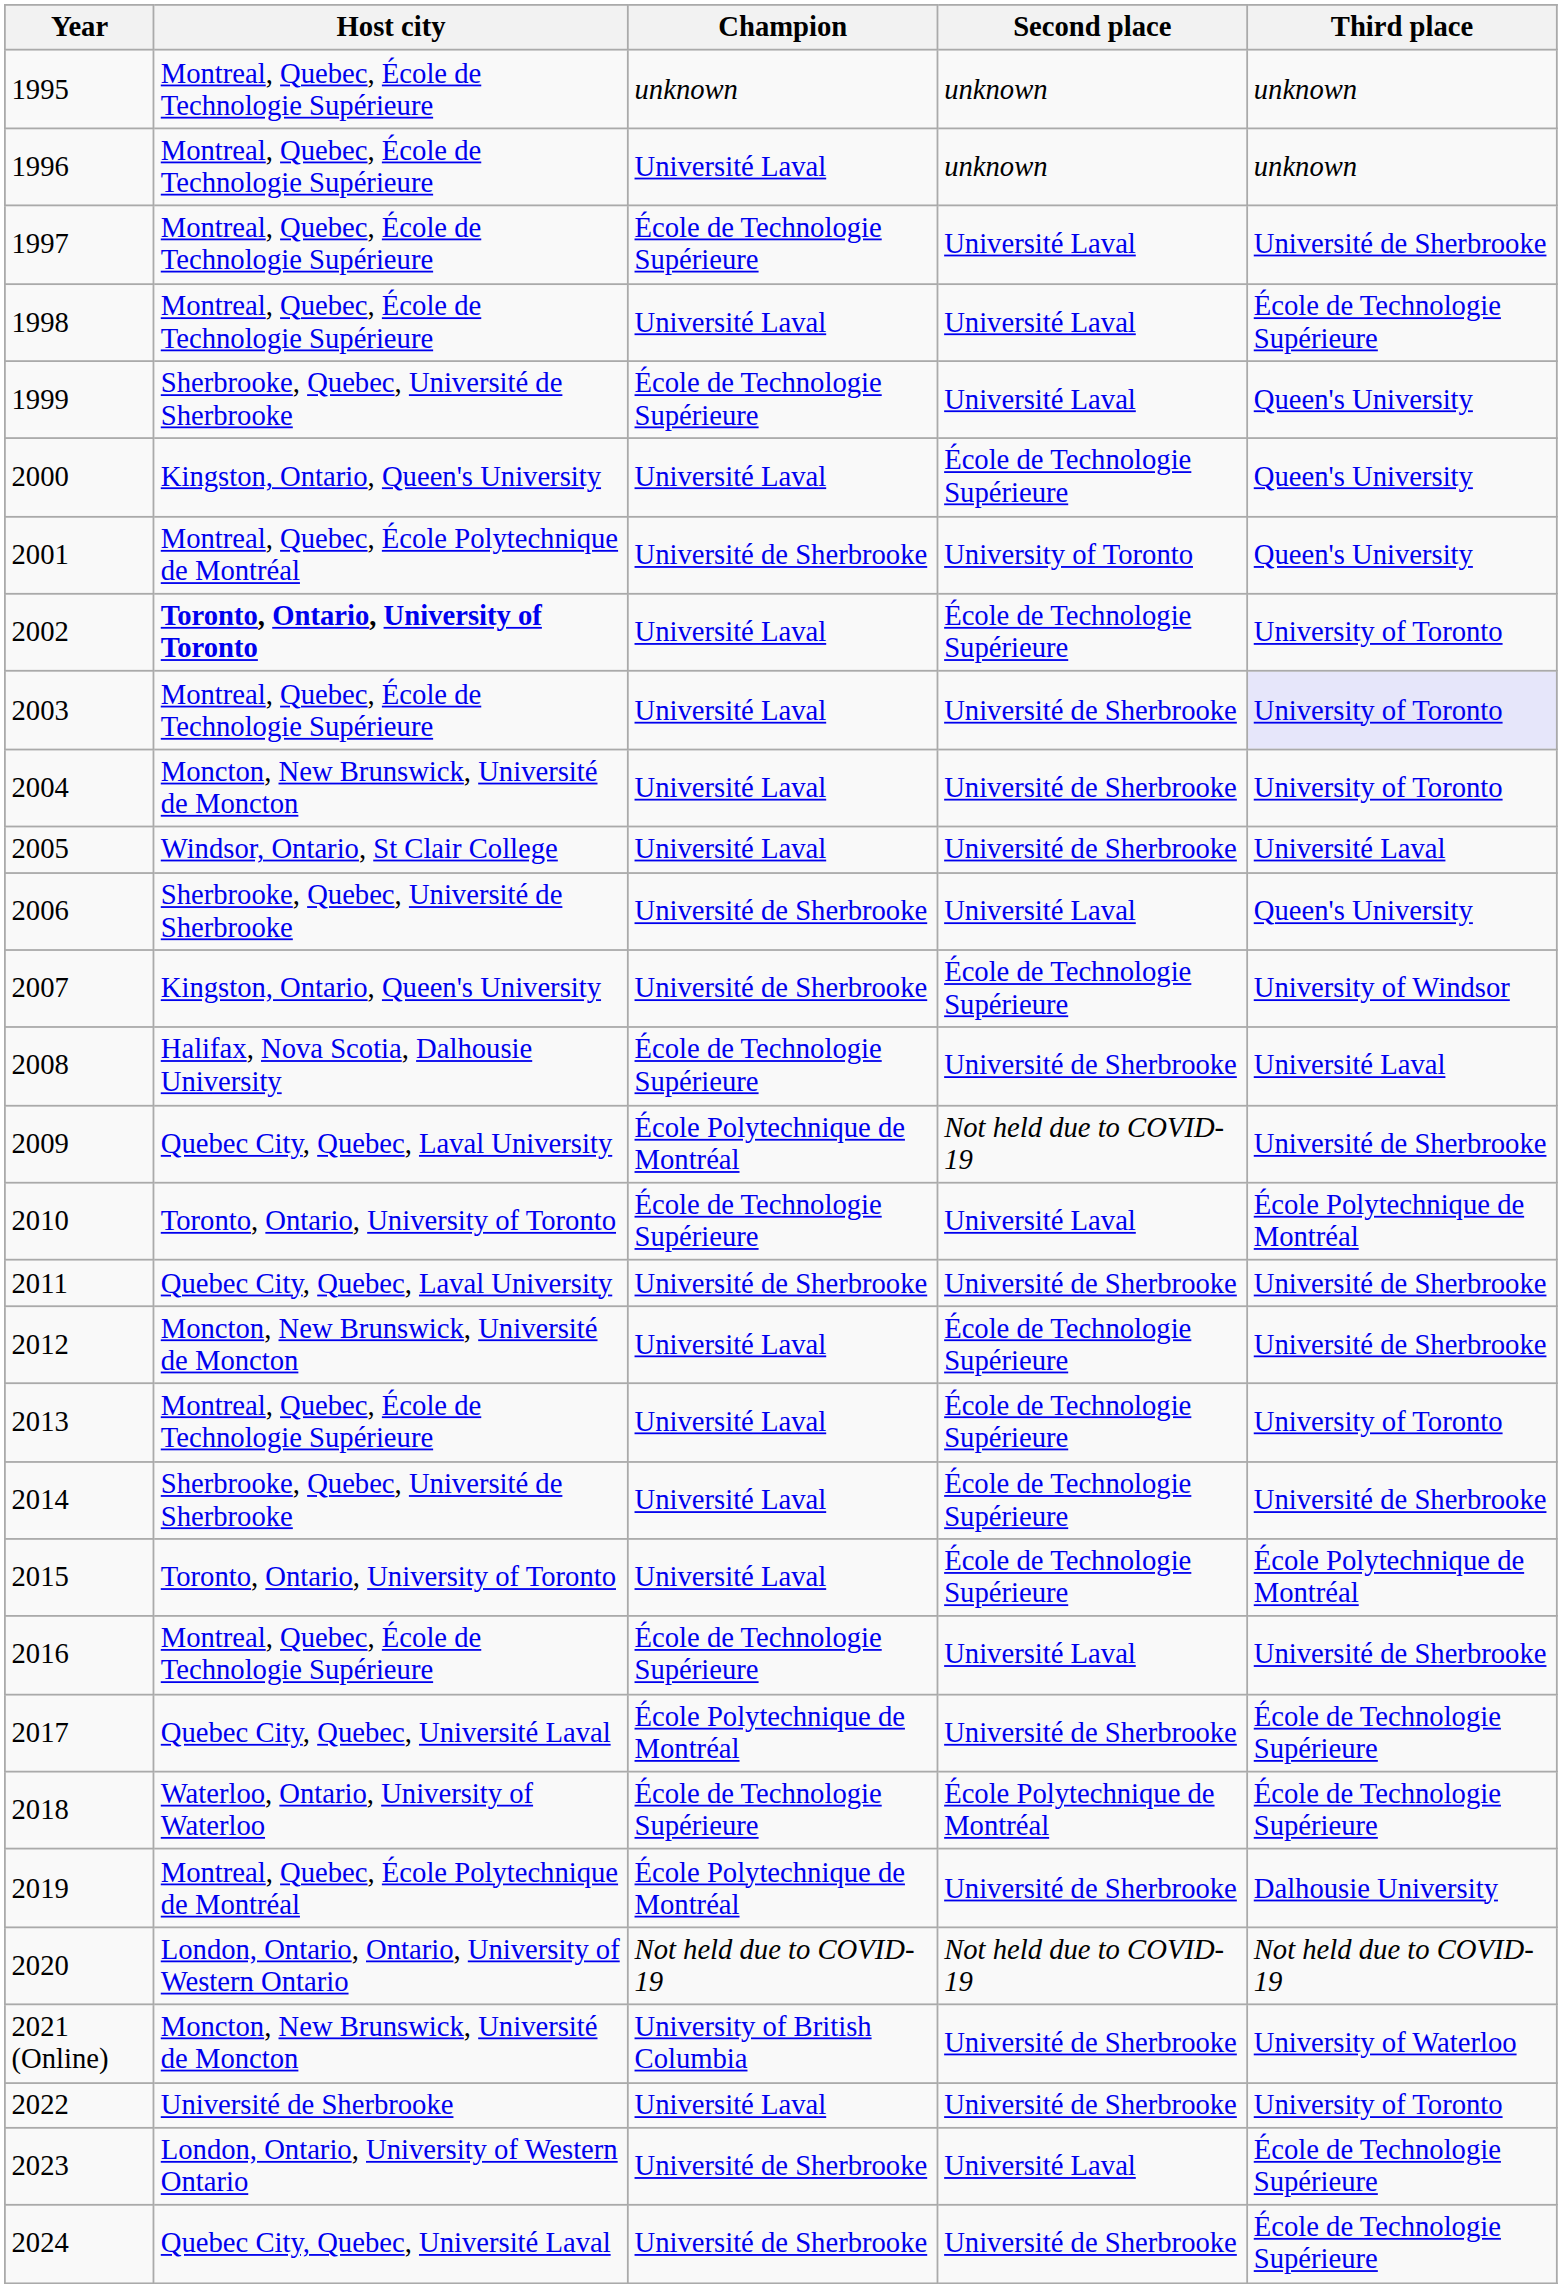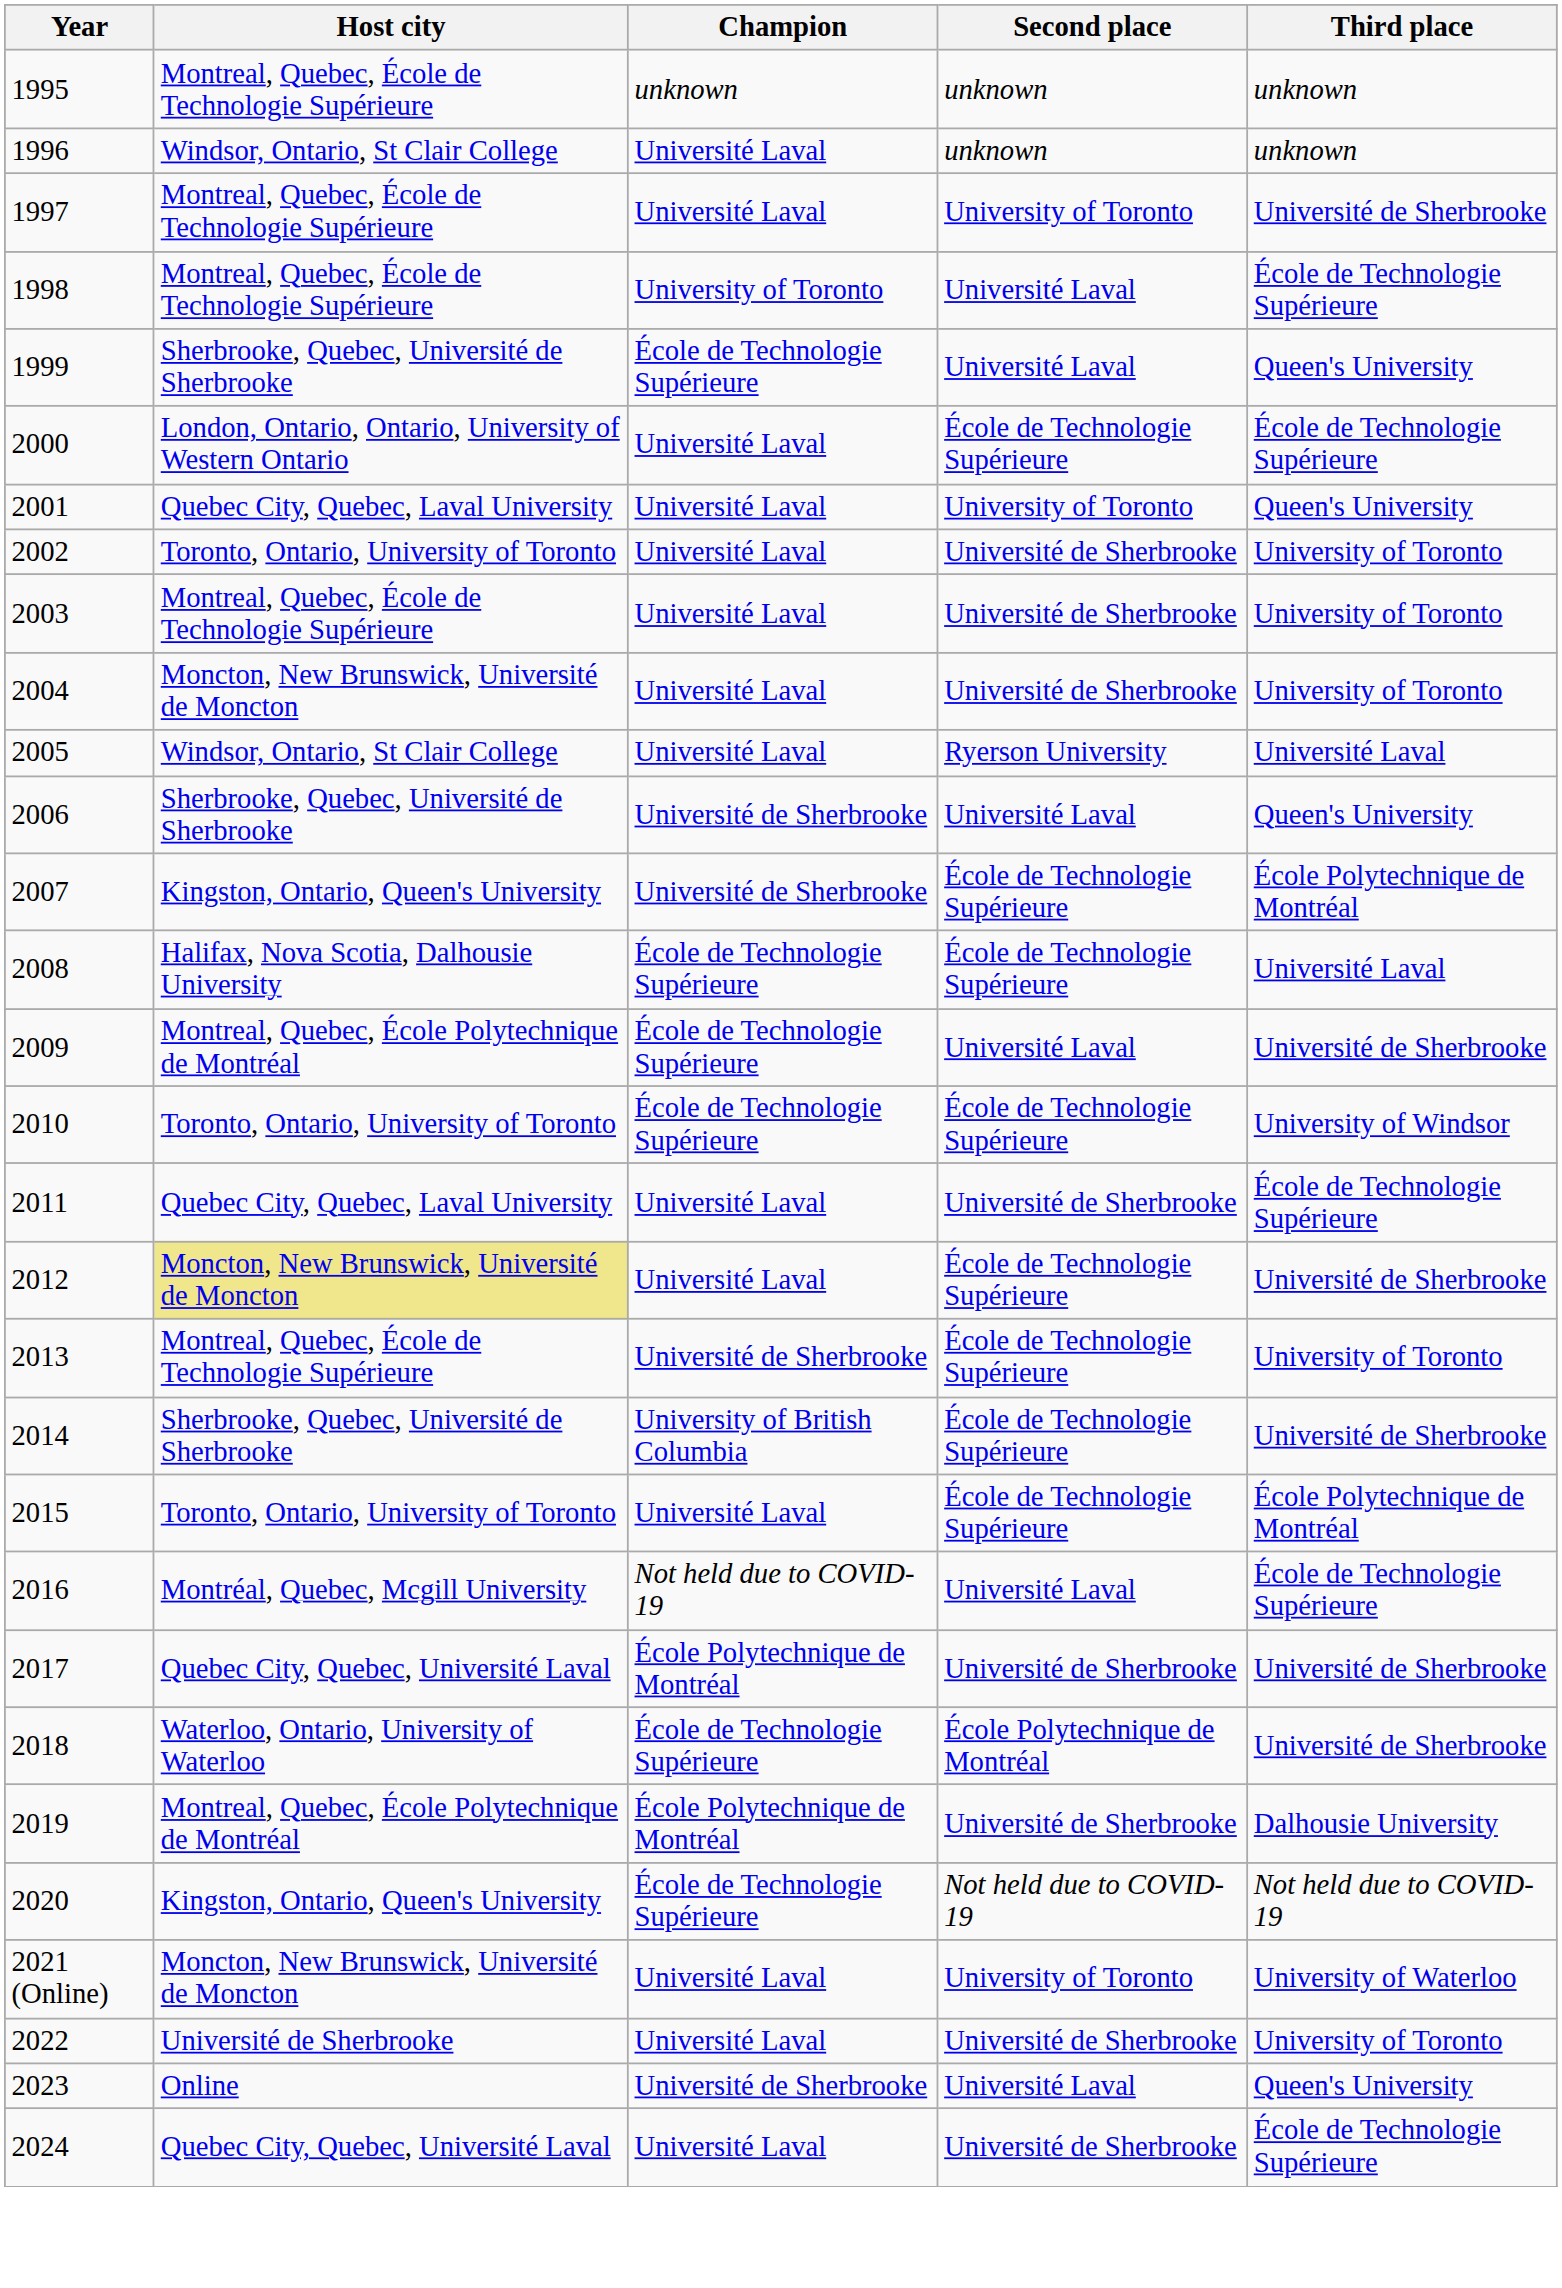1996 | Host city: Montreal, Quebec, École de Technologie Supérieure -> Windsor, Ontario, St Clair College
1997 | Champion: École de Technologie Supérieure -> Université Laval
1997 | Second place: Université Laval -> University of Toronto
1998 | Champion: Université Laval -> University of Toronto
2000 | Host city: Kingston, Ontario, Queen's University -> London, Ontario, Ontario, University of Western Ontario
2000 | Third place: Queen's University -> École de Technologie Supérieure
2001 | Host city: Montreal, Quebec, École Polytechnique de Montréal -> Quebec City, Quebec, Laval University
2001 | Champion: Université de Sherbrooke -> Université Laval
2002 | Host city: bold -> normal
2002 | Second place: École de Technologie Supérieure -> Université de Sherbrooke
2003 | Third place: lavender background -> no background
2005 | Second place: Université de Sherbrooke -> Ryerson University
2007 | Third place: University of Windsor -> École Polytechnique de Montréal
2008 | Second place: Université de Sherbrooke -> École de Technologie Supérieure
2009 | Host city: Quebec City, Quebec, Laval University -> Montreal, Quebec, École Polytechnique de Montréal
2009 | Champion: École Polytechnique de Montréal -> École de Technologie Supérieure
2009 | Second place: Not held due to COVID-19 -> Université Laval
2010 | Second place: Université Laval -> École de Technologie Supérieure
2010 | Third place: École Polytechnique de Montréal -> University of Windsor
2011 | Champion: Université de Sherbrooke -> Université Laval
2011 | Third place: Université de Sherbrooke -> École de Technologie Supérieure
2012 | Host city: no background -> khaki background
2013 | Champion: Université Laval -> Université de Sherbrooke
2014 | Champion: Université Laval -> University of British Columbia
2016 | Host city: Montreal, Quebec, École de Technologie Supérieure -> Montréal, Quebec, Mcgill University
2016 | Champion: École de Technologie Supérieure -> Not held due to COVID-19
2016 | Third place: Université de Sherbrooke -> École de Technologie Supérieure
2017 | Third place: École de Technologie Supérieure -> Université de Sherbrooke
2018 | Third place: École de Technologie Supérieure -> Université de Sherbrooke
2020 | Host city: London, Ontario, Ontario, University of Western Ontario -> Kingston, Ontario, Queen's University
2020 | Champion: Not held due to COVID-19 -> École de Technologie Supérieure
2021 (Online) | Champion: University of British Columbia -> Université Laval
2021 (Online) | Second place: Université de Sherbrooke -> University of Toronto
2023 | Host city: London, Ontario, University of Western Ontario -> Online
2023 | Third place: École de Technologie Supérieure -> Queen's University
2024 | Champion: Université de Sherbrooke -> Université Laval
